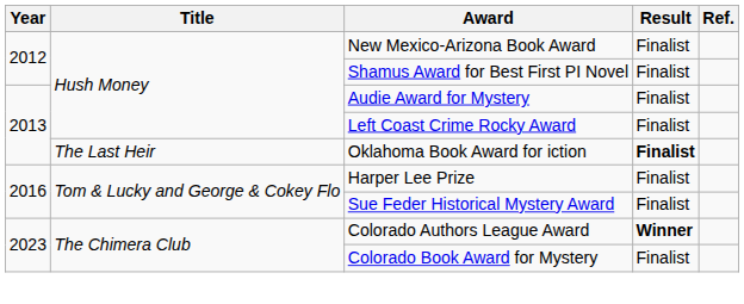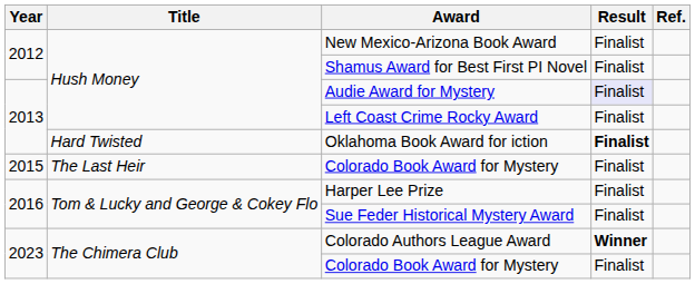Audie Award for Mystery | Result: no background -> lavender background
Oklahoma Book Award for iction | Title: The Last Heir -> Hard Twisted
+ row: 2015 | The Last Heir | Colorado Book Award for Mystery | Finalist
